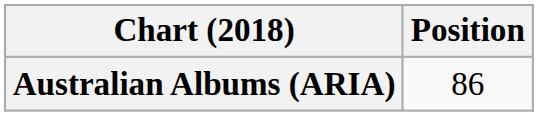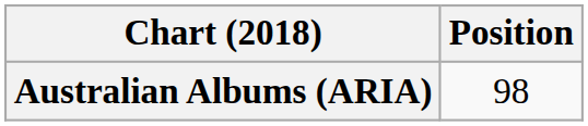Australian Albums (ARIA) | Position: 86 -> 98
